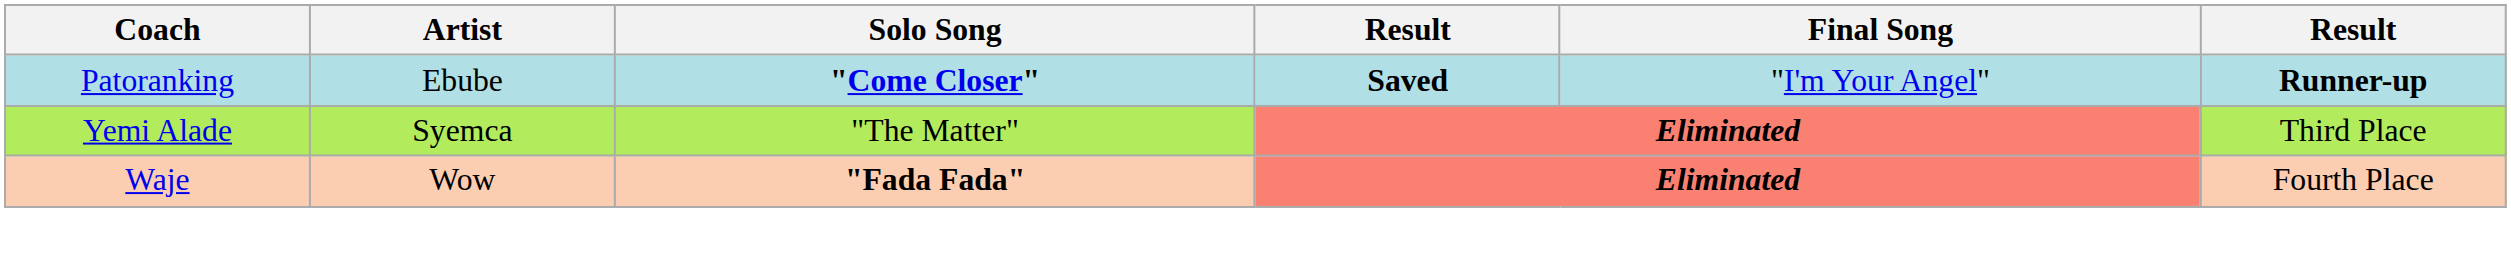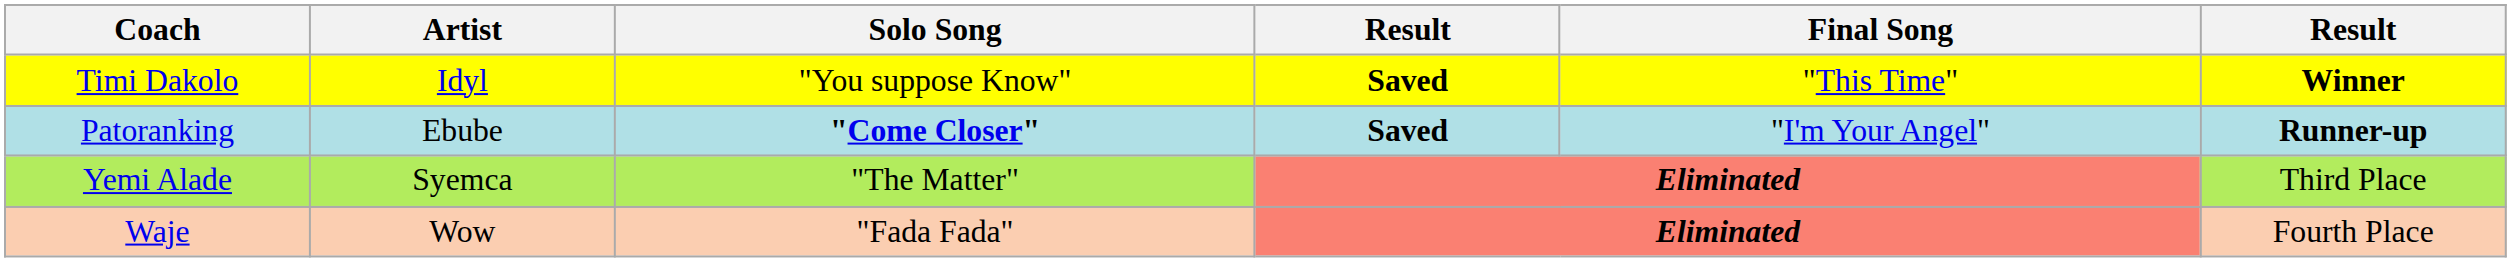+ row: Timi Dakolo | Idyl | "You suppose Know" | Saved | "This Time" | Winner
Waje | Solo Song: bold -> normal
